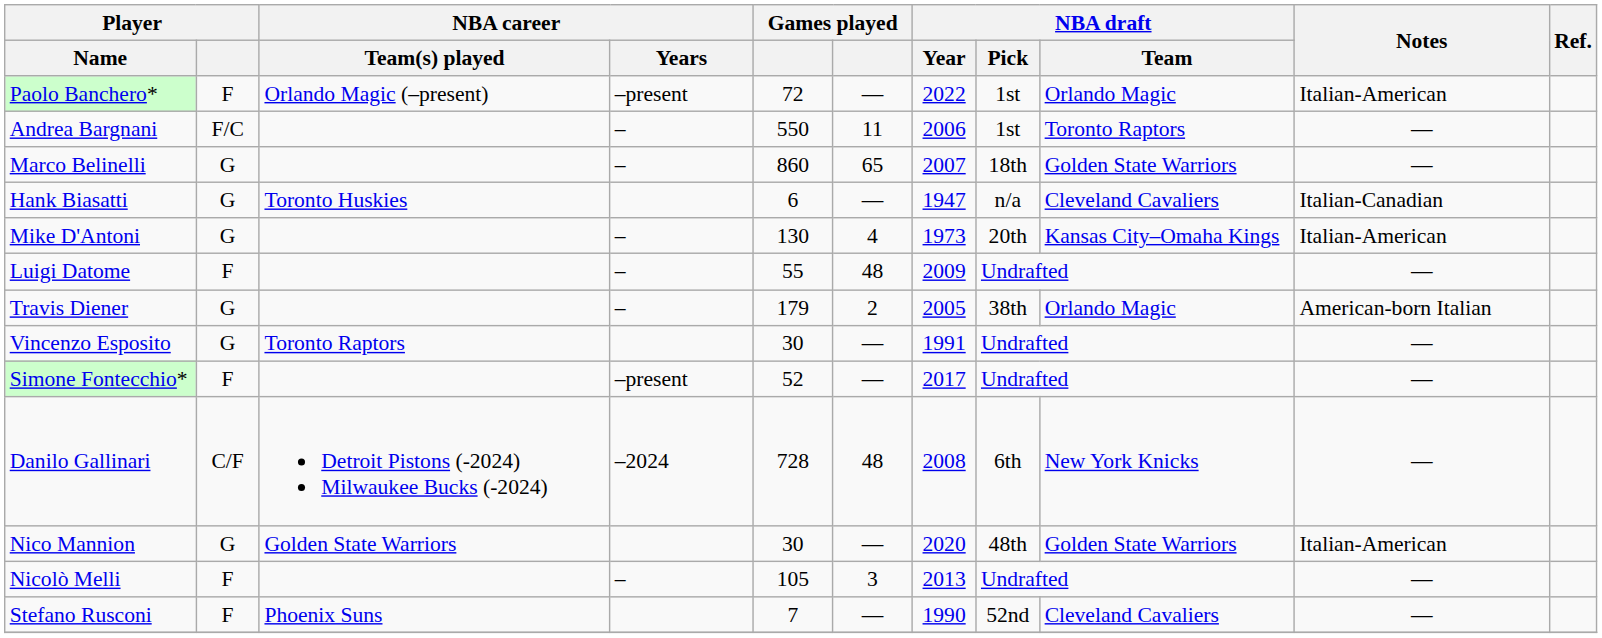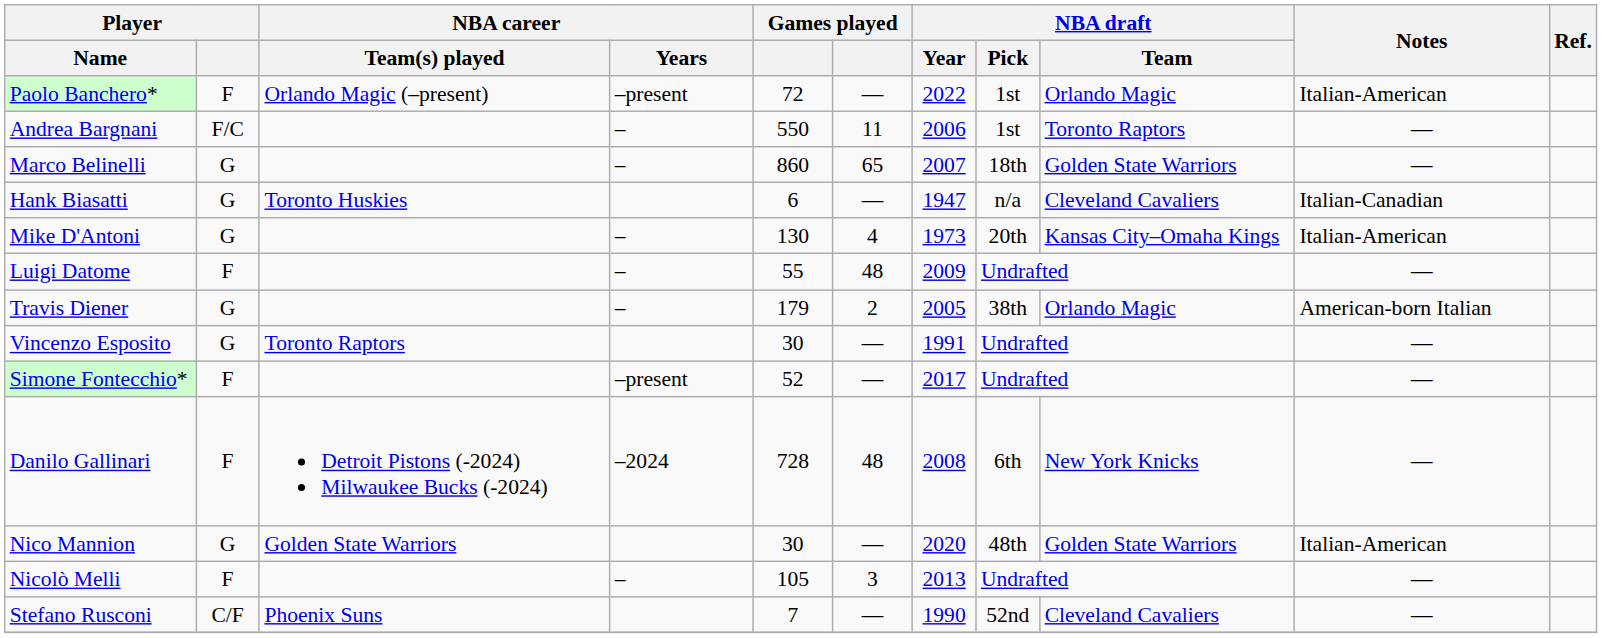Danilo Gallinari | Player: C/F -> F
Stefano Rusconi | Player: F -> C/F
